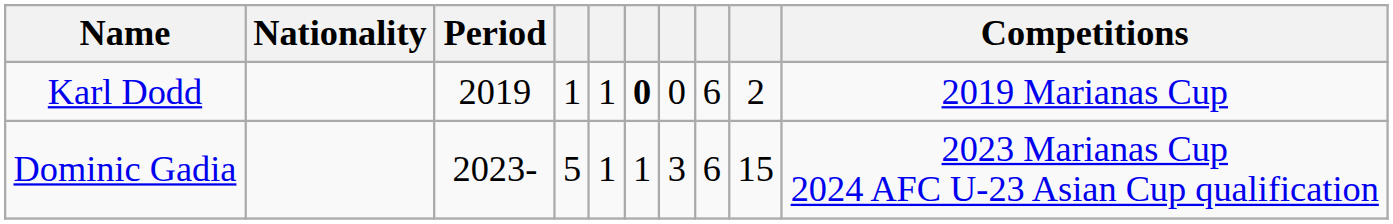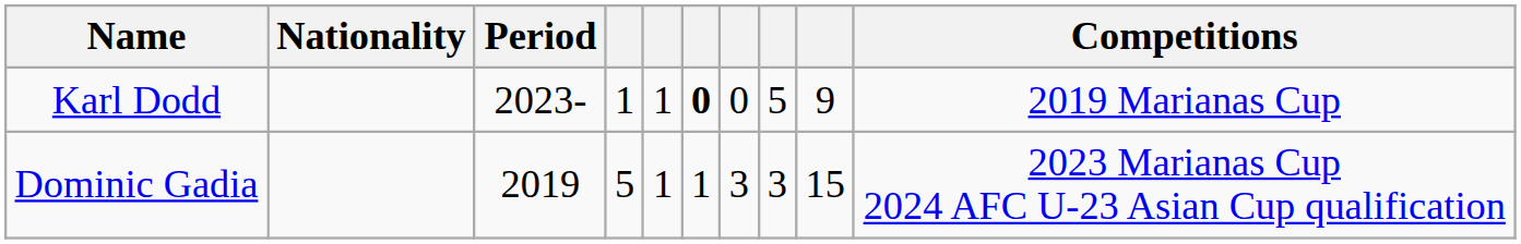Karl Dodd | Period: 2019 -> 2023-
Karl Dodd | column 8: 6 -> 5
Karl Dodd | column 9: 2 -> 9
Dominic Gadia | Period: 2023- -> 2019
Dominic Gadia | column 8: 6 -> 3
